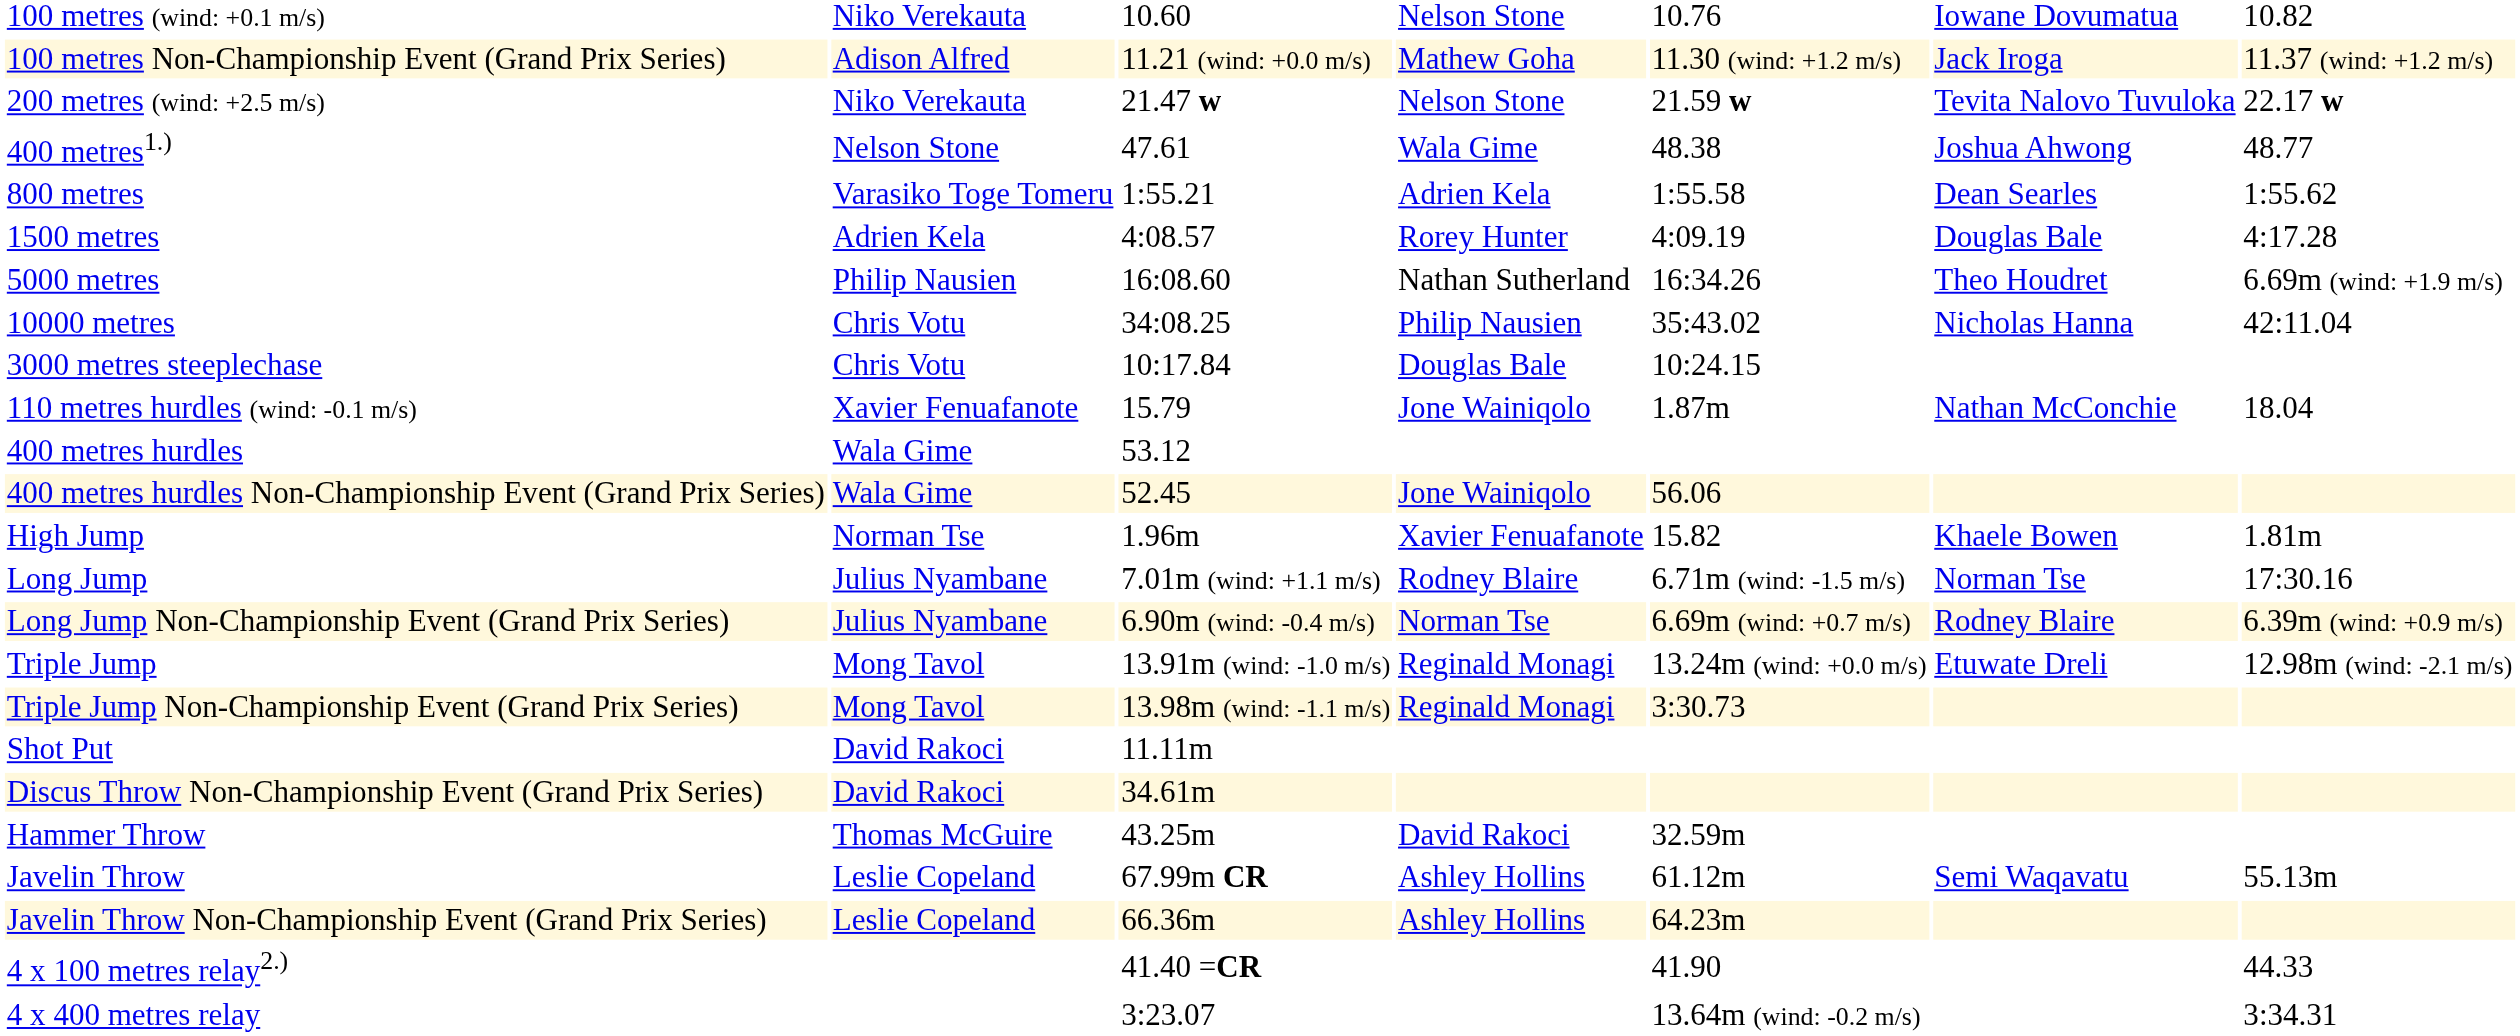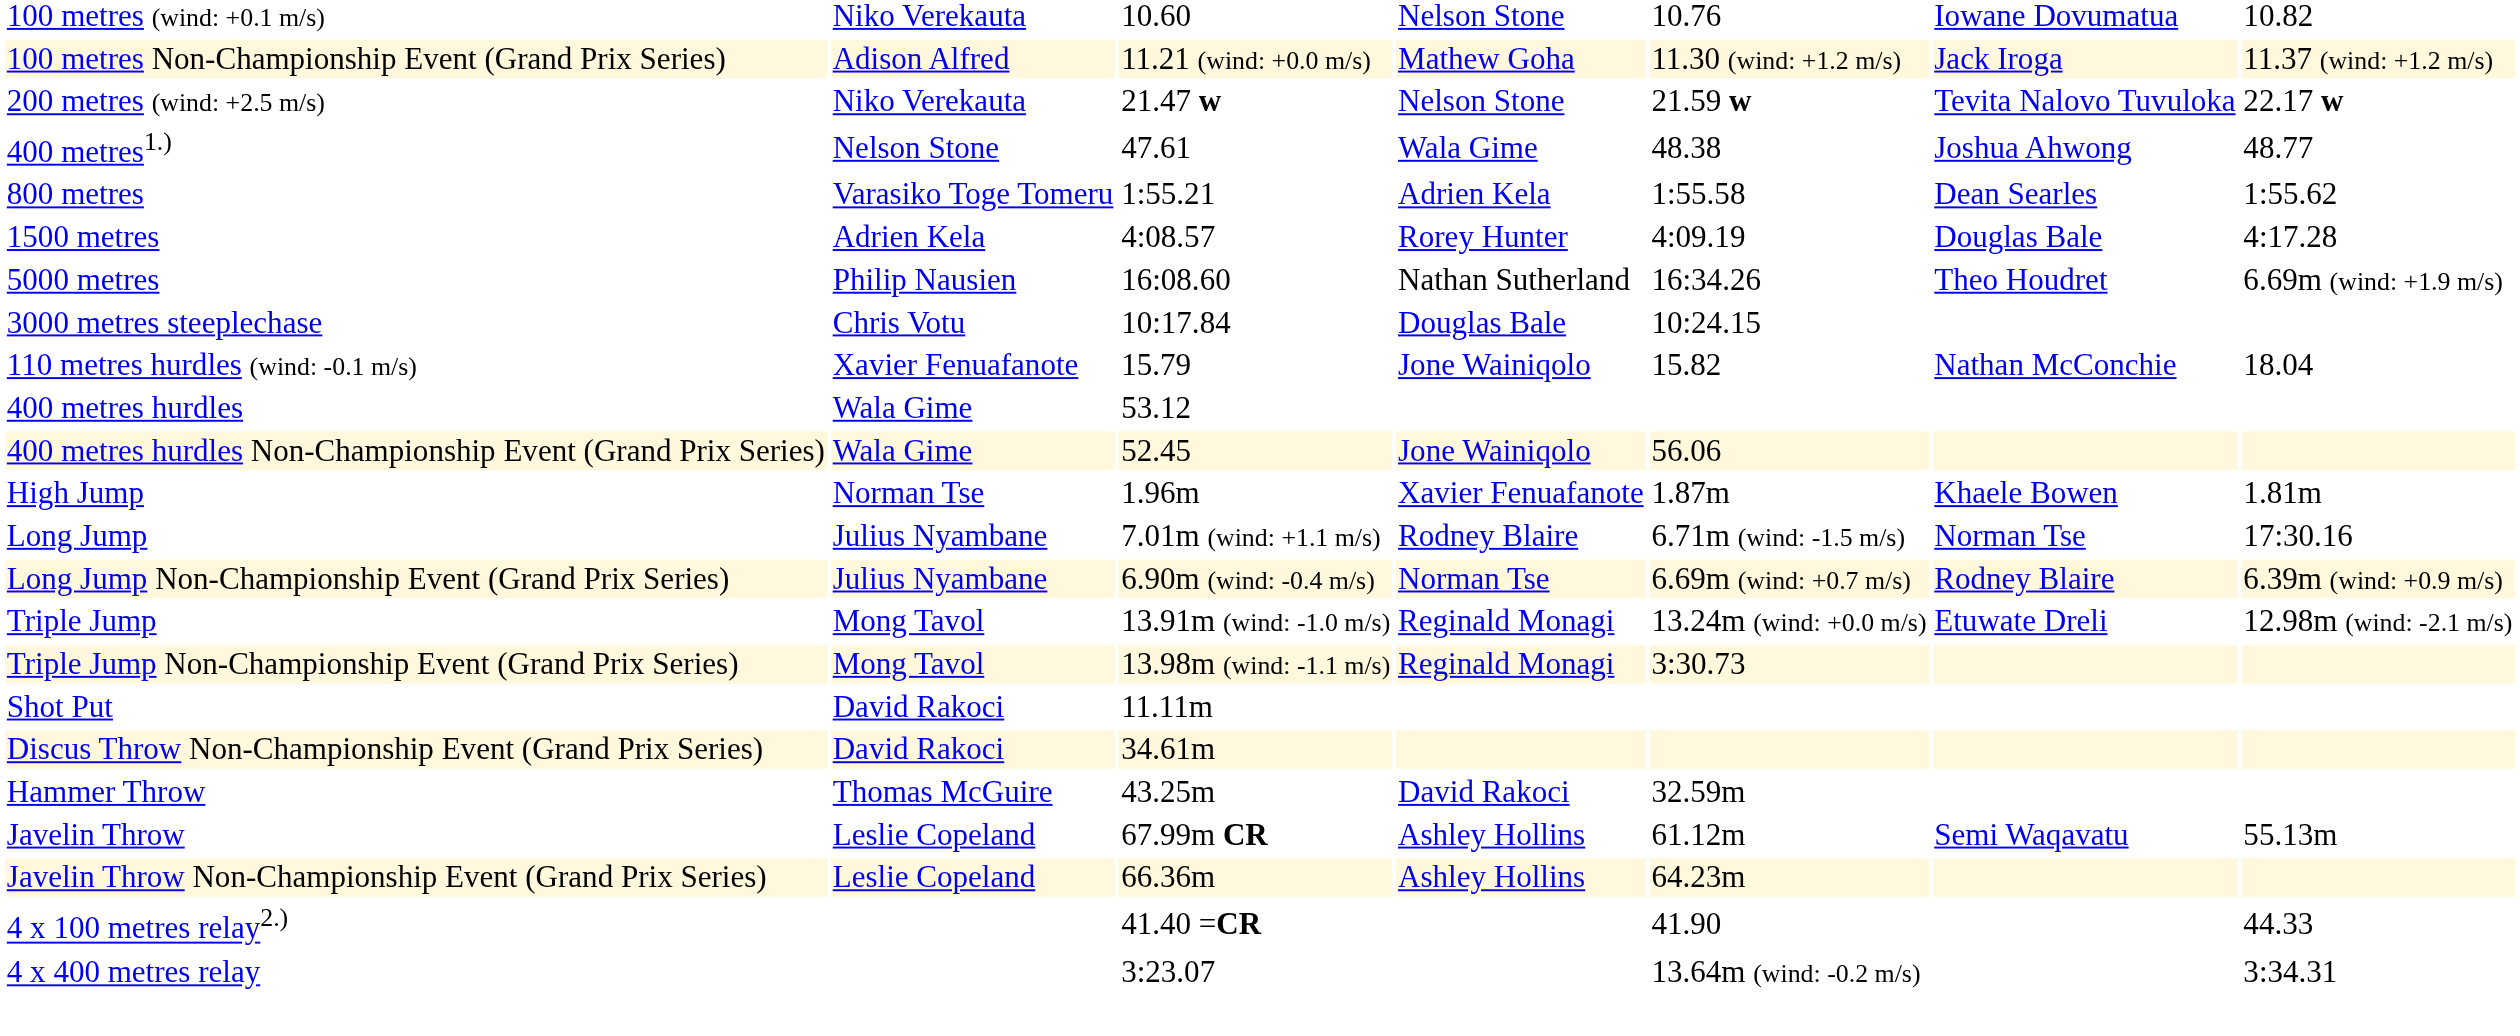- row: 10000 metres | Chris Votu | 34:08.25 | Philip Nausien | 35:43.02 | Nicholas Hanna | 42:11.04
110 metres hurdles (wind: -0.1 m/s) | column 5: 1.87m -> 15.82
High Jump | column 5: 15.82 -> 1.87m
